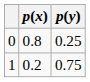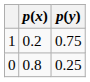rows swapped: 0 <-> 1
